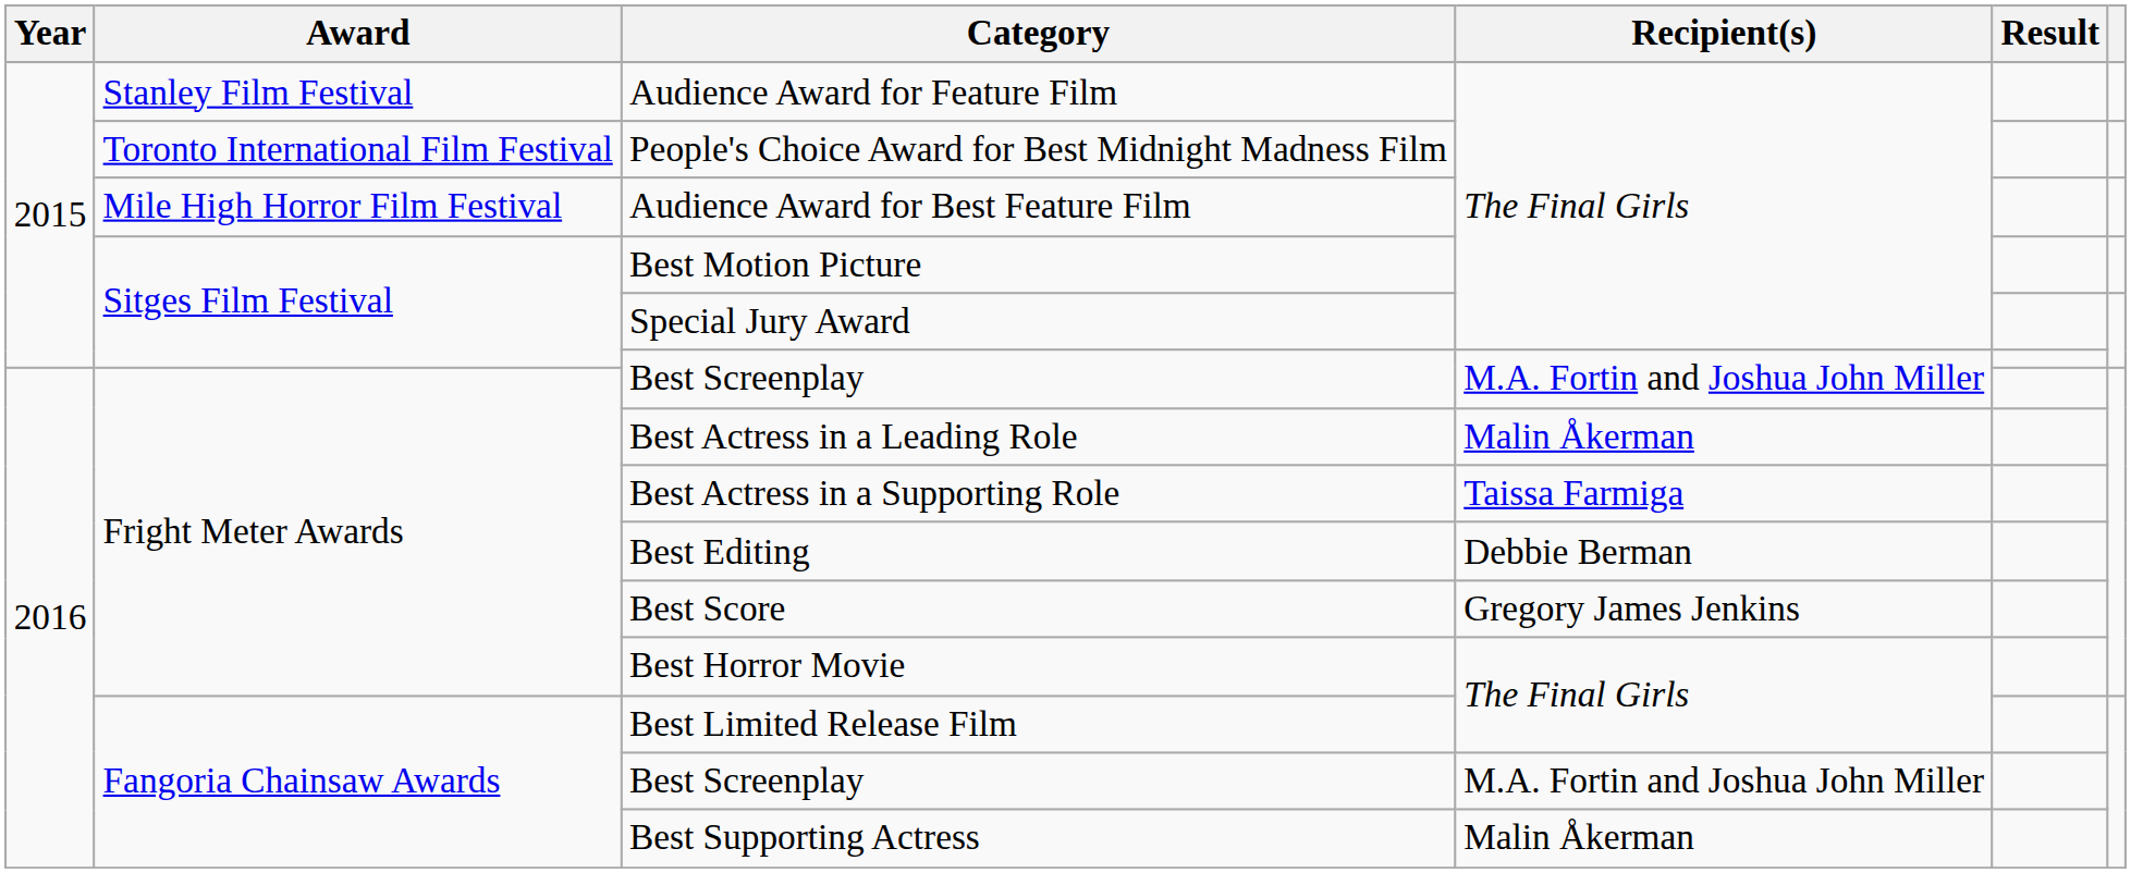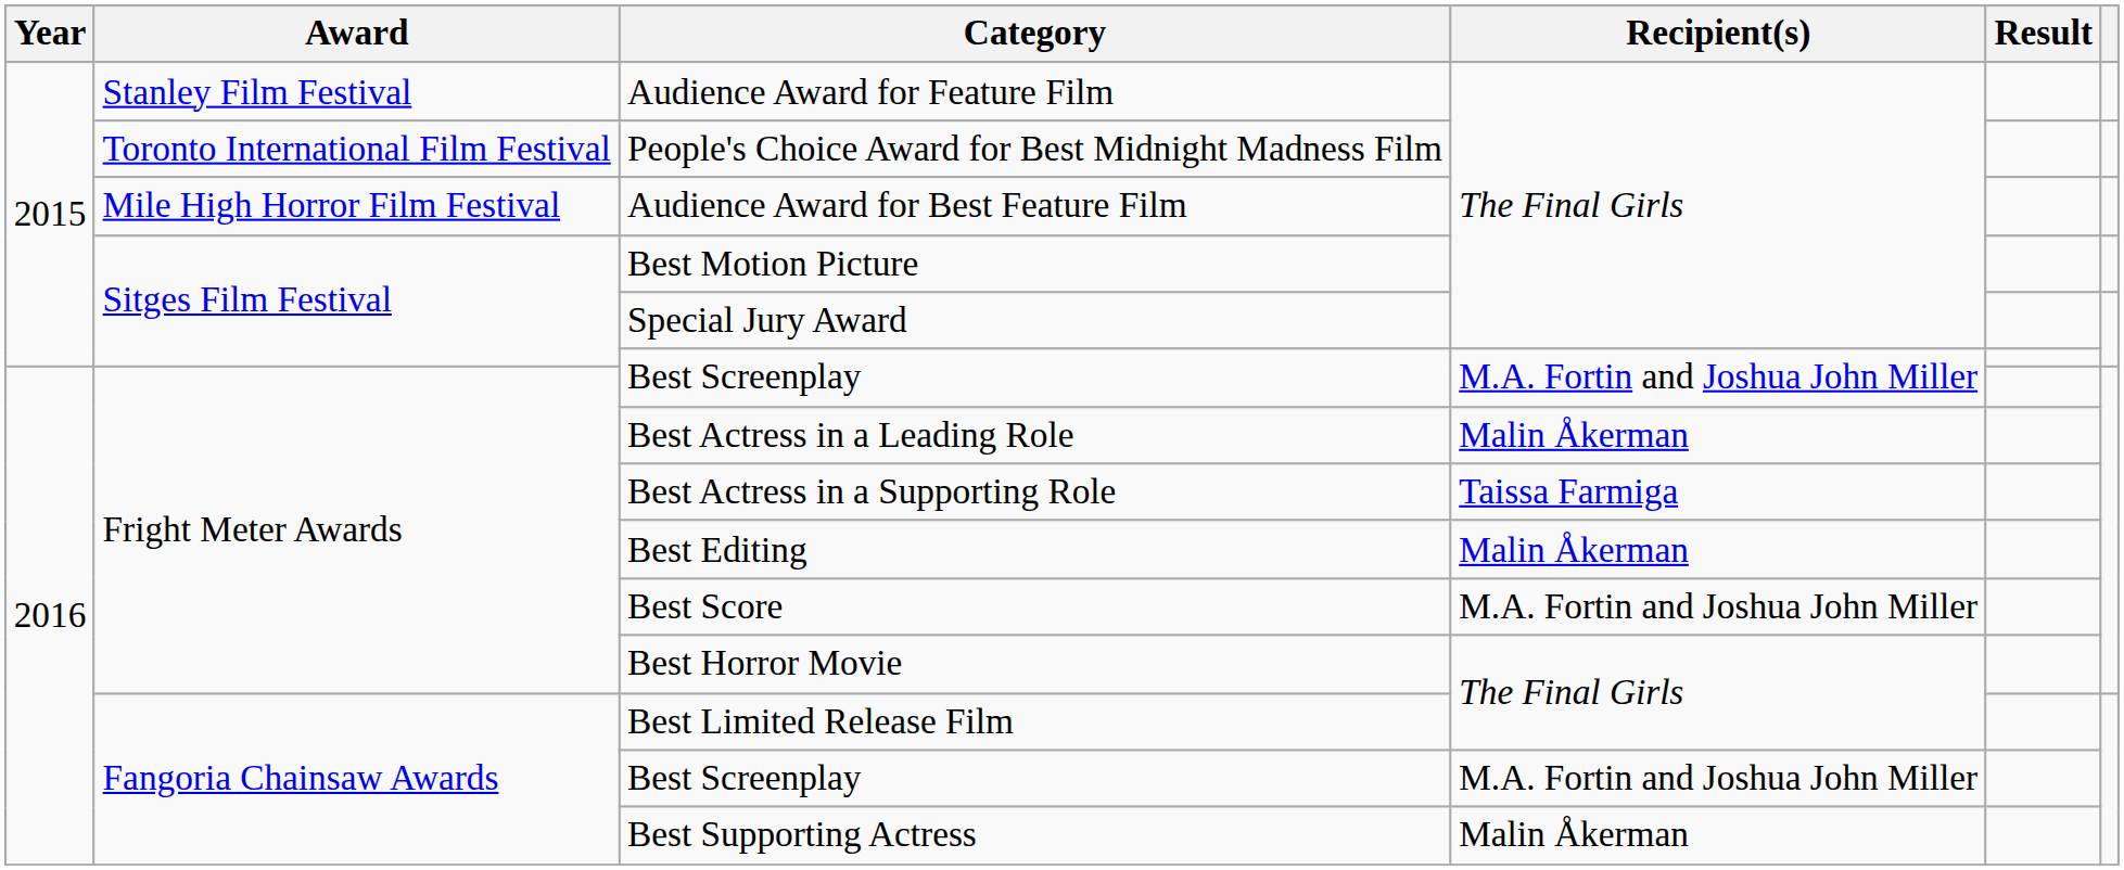Best Editing | Recipient(s): Debbie Berman -> Malin Åkerman
Best Score | Recipient(s): Gregory James Jenkins -> M.A. Fortin and Joshua John Miller
